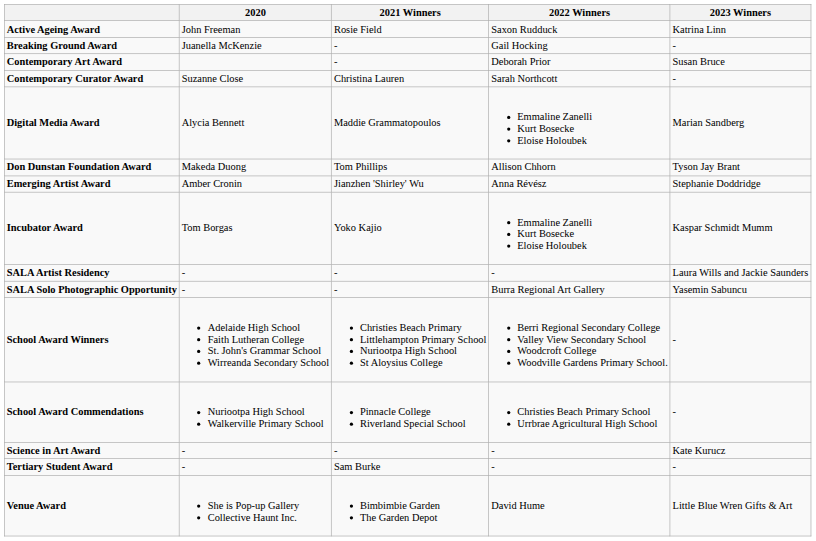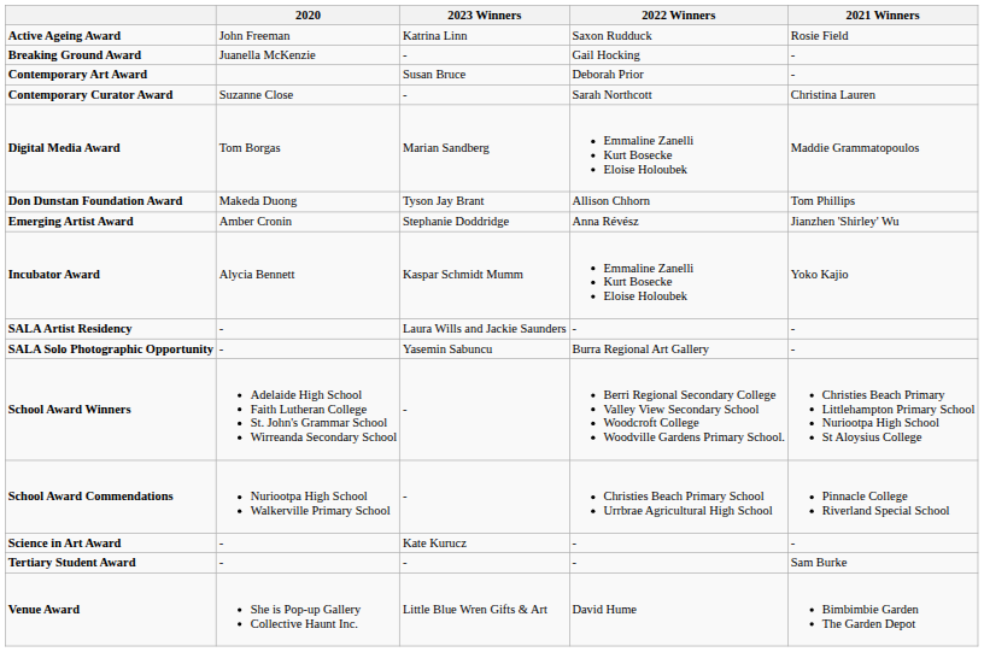columns swapped: 2021 Winners <-> 2023 Winners
Digital Media Award | 2020: Alycia Bennett -> Tom Borgas
Incubator Award | 2020: Tom Borgas -> Alycia Bennett
